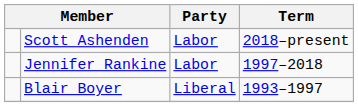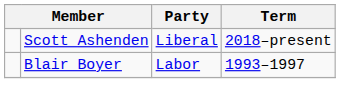Scott Ashenden | Party: Labor -> Liberal
- row: Jennifer Rankine | Labor | 1997–2018
Blair Boyer | Party: Liberal -> Labor
